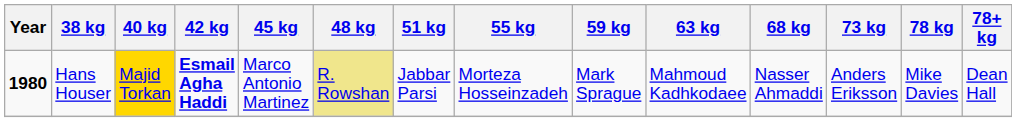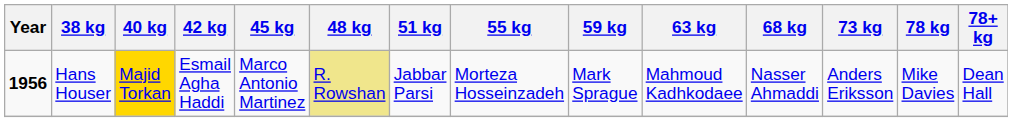Hans Houser | Year: 1980 -> 1956
Hans Houser | 42 kg: bold -> normal
